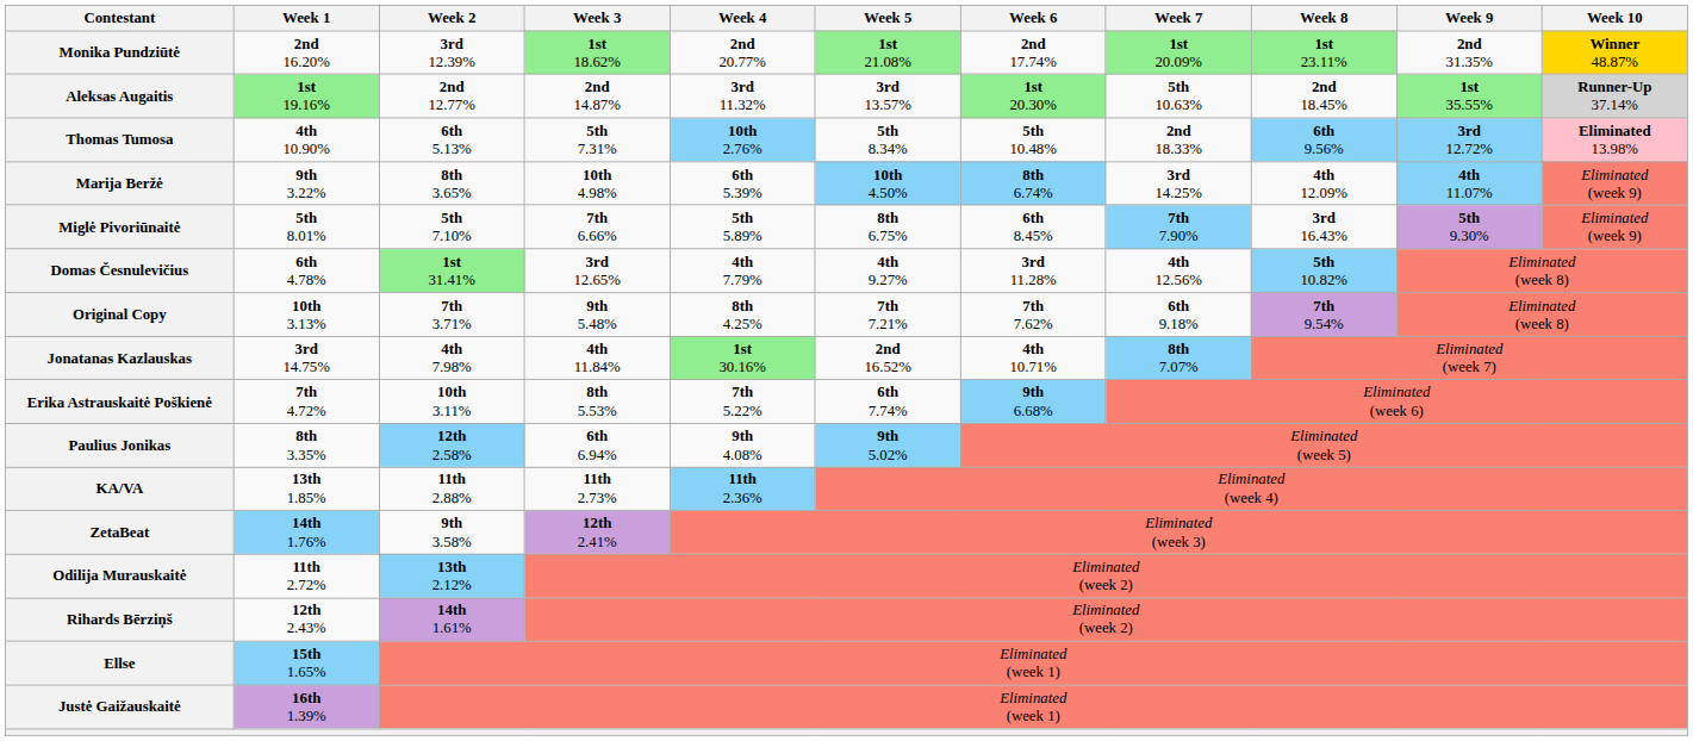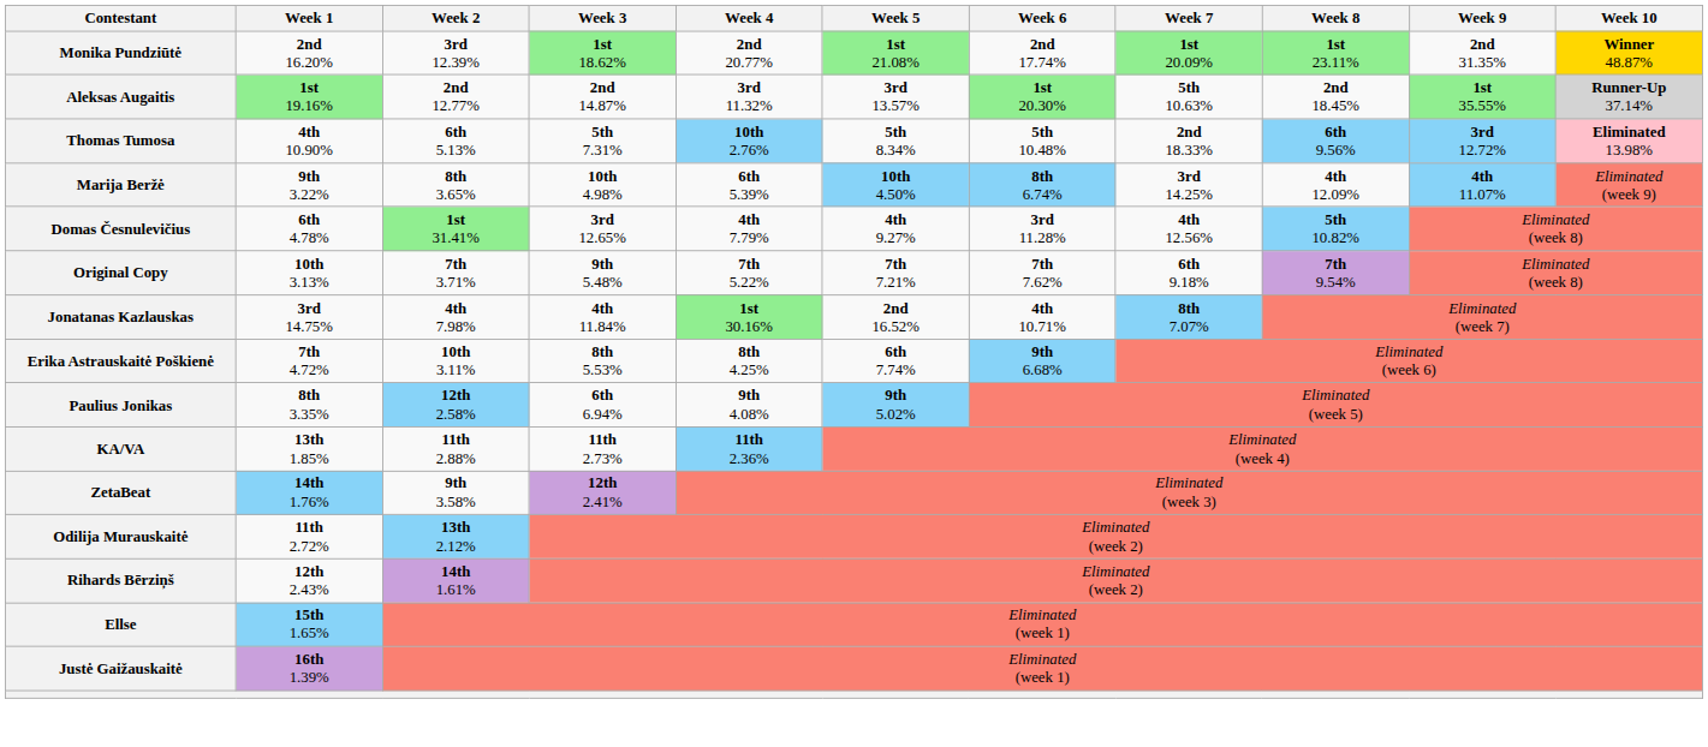- row: Miglė Pivoriūnaitė | 5th 8.01% | 5th 7.10% | 7th 6.66% | 5th 5.89% | 8th 6.75% | 6th 8.45% | 7th 7.90% | 3rd 16.43% | 5th 9.30% | Eliminated (week 9)
Original Copy | Week 4: 8th 4.25% -> 7th 5.22%
Erika Astrauskaitė Poškienė | Week 4: 7th 5.22% -> 8th 4.25%
